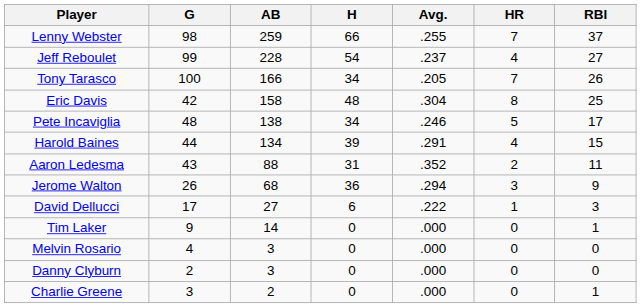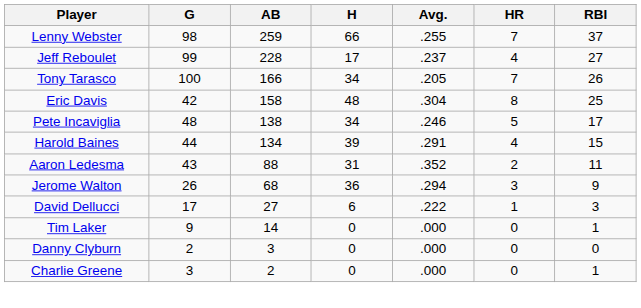Jeff Reboulet | H: 54 -> 17
- row: Melvin Rosario | 4 | 3 | 0 | .000 | 0 | 0
